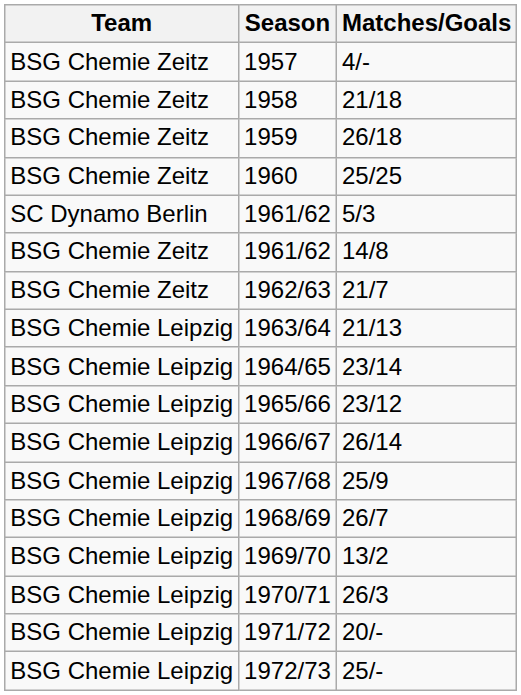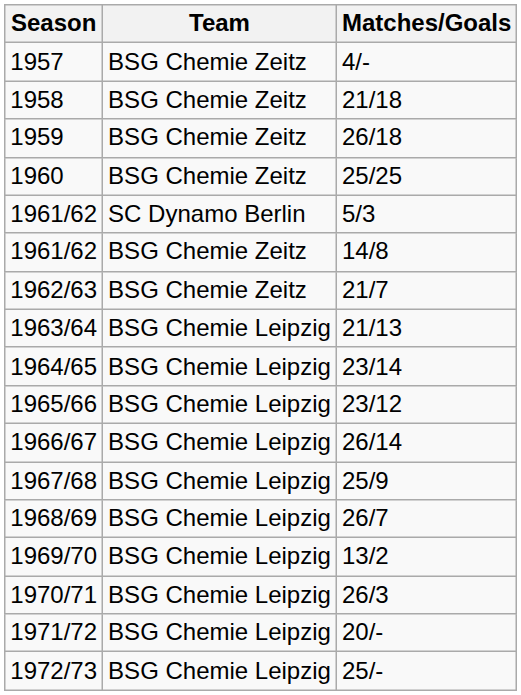columns swapped: Season <-> Team
